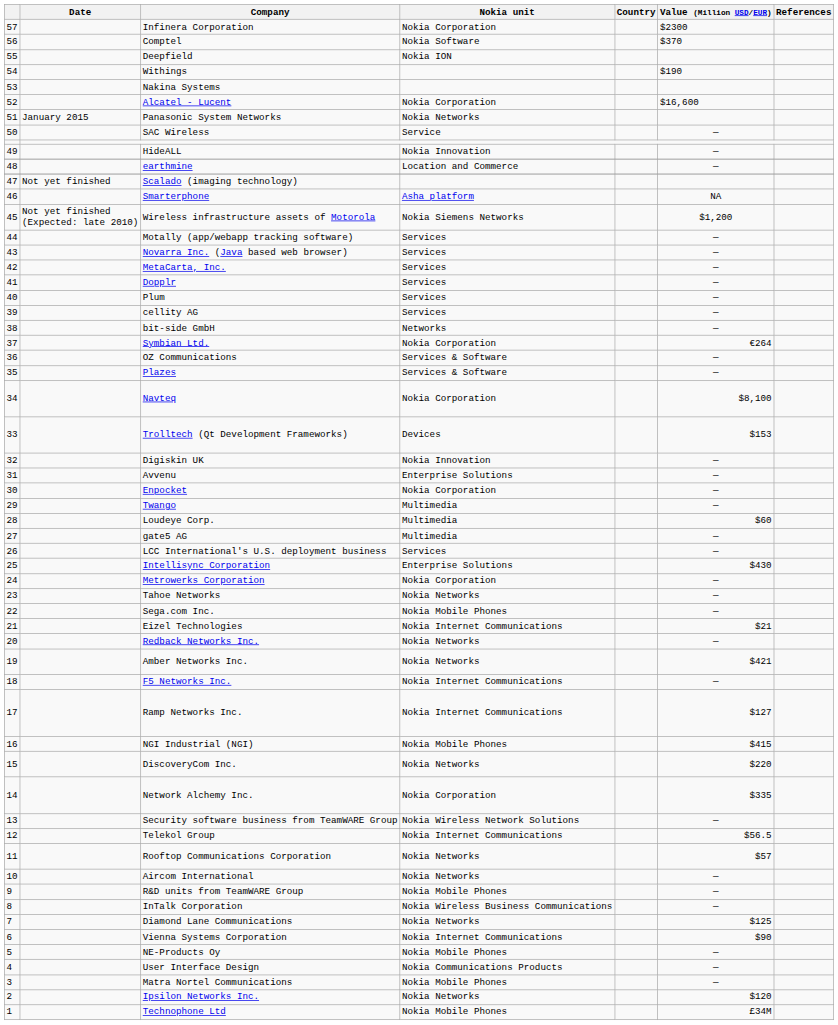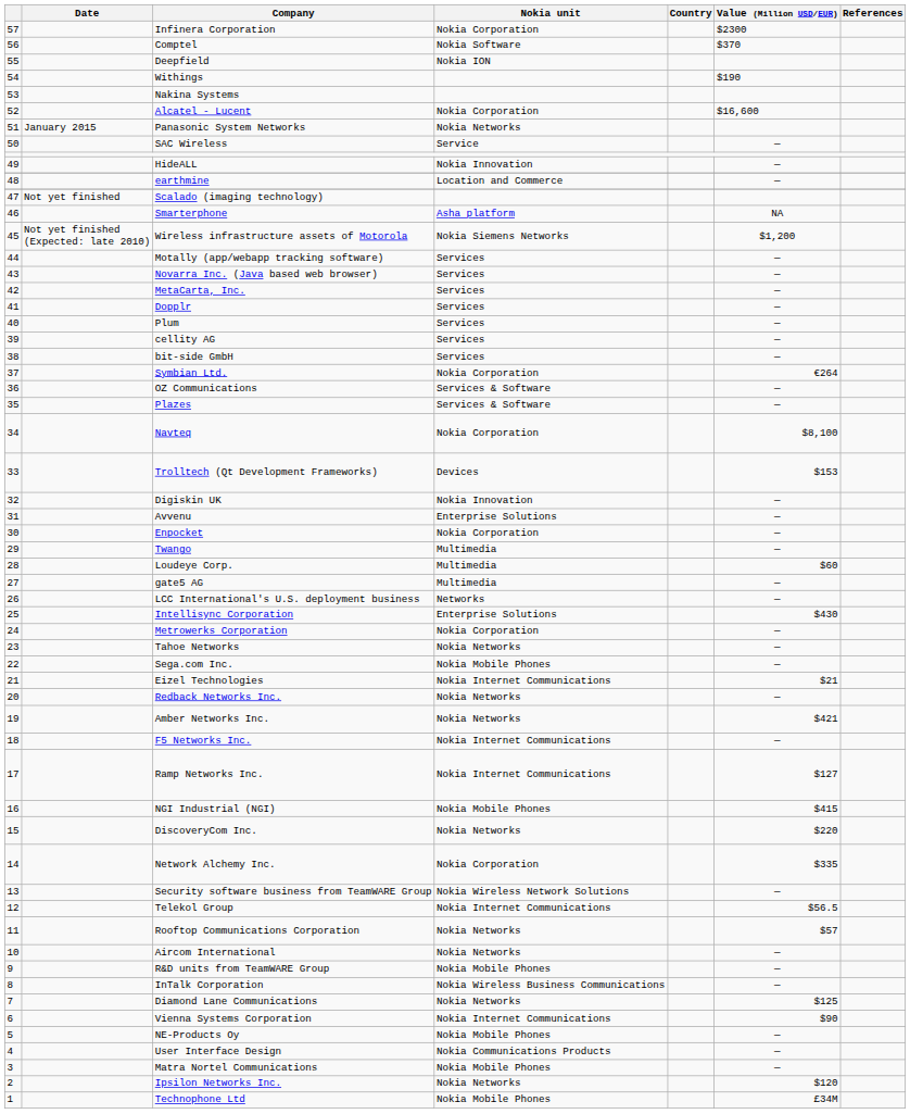bit-side GmbH | Nokia unit: Networks -> Services
LCC International's U.S. deployment business | Nokia unit: Services -> Networks
